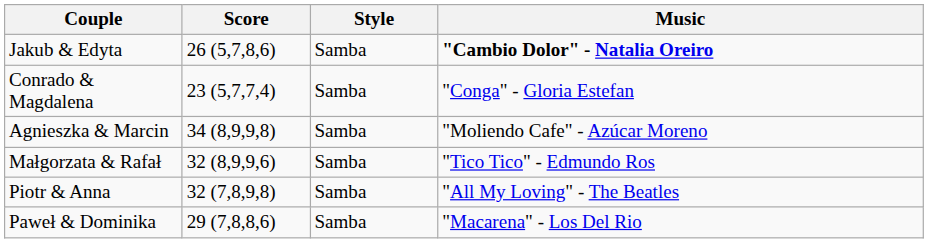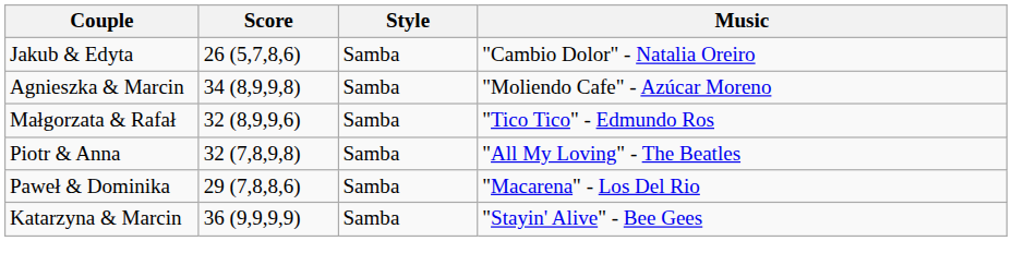Jakub & Edyta | Music: bold -> normal
- row: Conrado & Magdalena | 23 (5,7,7,4) | Samba | "Conga" - Gloria Estefan
+ row: Katarzyna & Marcin | 36 (9,9,9,9) | Samba | "Stayin' Alive" - Bee Gees
